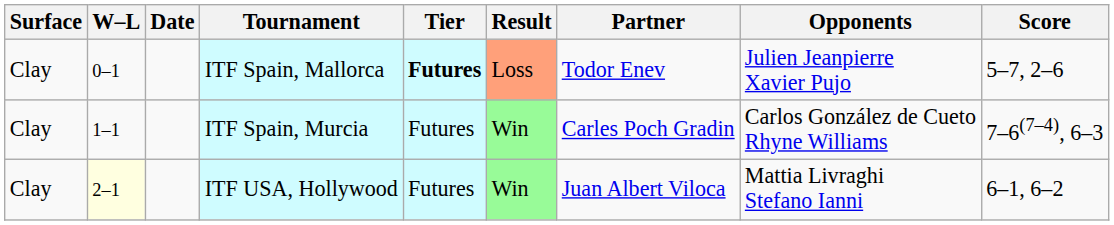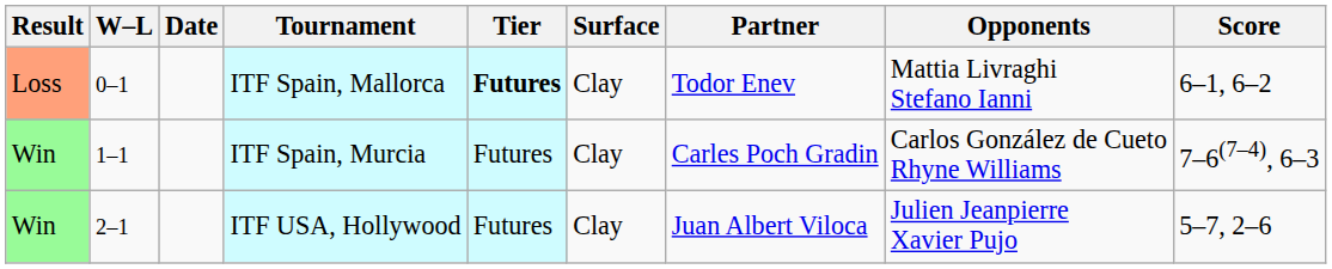columns swapped: Result <-> Surface
ITF Spain, Mallorca | Opponents: Julien Jeanpierre Xavier Pujo -> Mattia Livraghi Stefano Ianni
ITF Spain, Mallorca | Score: 5–7, 2–6 -> 6–1, 6–2
ITF USA, Hollywood | W–L: lightyellow background -> no background
ITF USA, Hollywood | Opponents: Mattia Livraghi Stefano Ianni -> Julien Jeanpierre Xavier Pujo
ITF USA, Hollywood | Score: 6–1, 6–2 -> 5–7, 2–6
